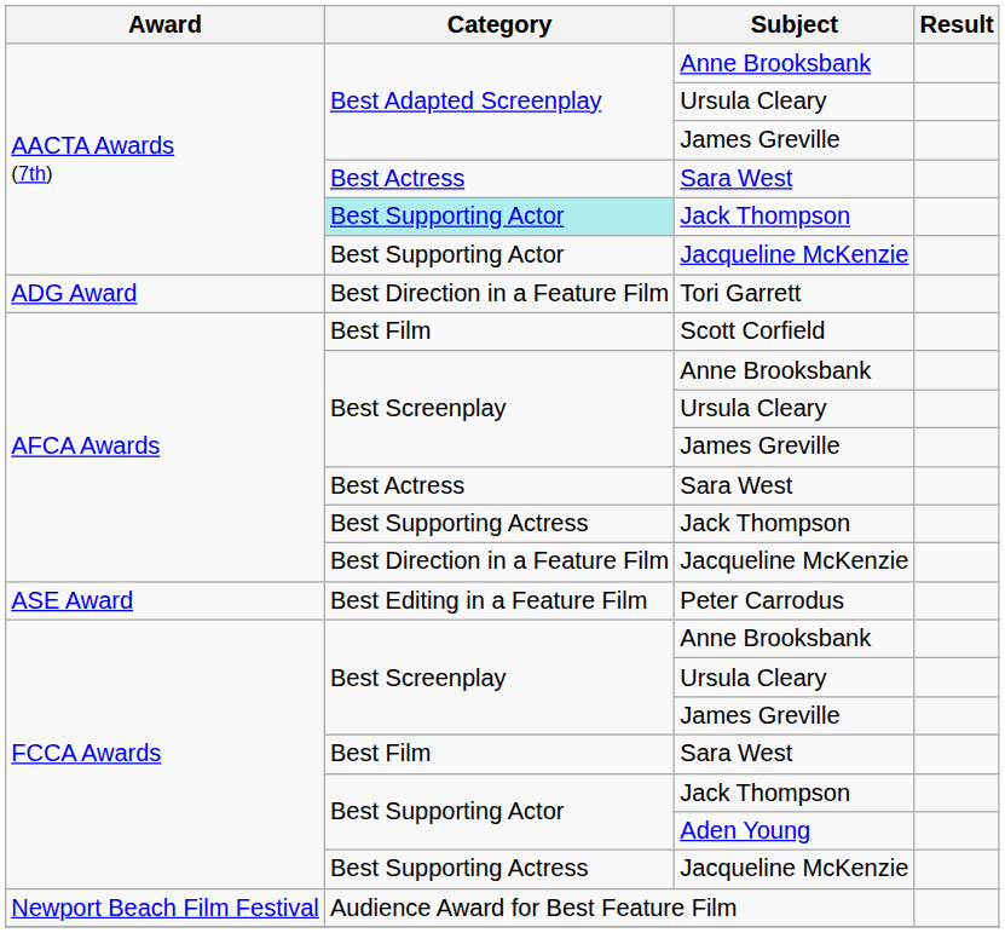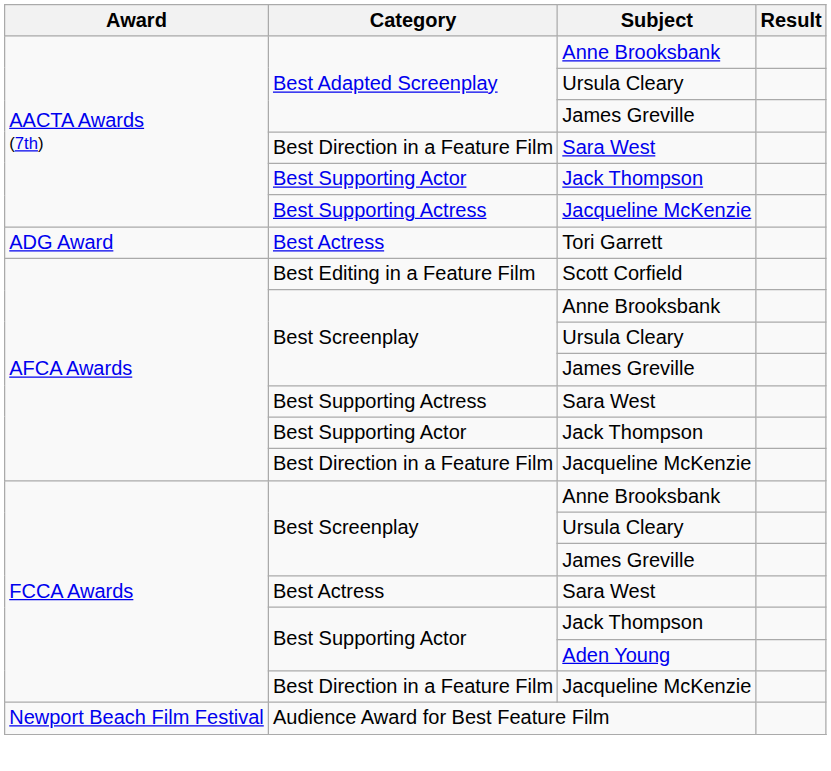AACTA Awards (7th) / Sara West | Category: Best Actress -> Best Direction in a Feature Film
AACTA Awards (7th) / Jack Thompson | Category: paleturquoise background -> no background
AACTA Awards (7th) / Jacqueline McKenzie | Category: Best Supporting Actor -> Best Supporting Actress
Tori Garrett | Category: Best Direction in a Feature Film -> Best Actress
Scott Corfield | Category: Best Film -> Best Editing in a Feature Film
AFCA Awards / Sara West | Category: Best Actress -> Best Supporting Actress
AFCA Awards / Jack Thompson | Category: Best Supporting Actress -> Best Supporting Actor
- row: ASE Award | Best Editing in a Feature Film | Peter Carrodus
FCCA Awards / Sara West | Category: Best Film -> Best Actress
FCCA Awards / Jacqueline McKenzie | Category: Best Supporting Actress -> Best Direction in a Feature Film
